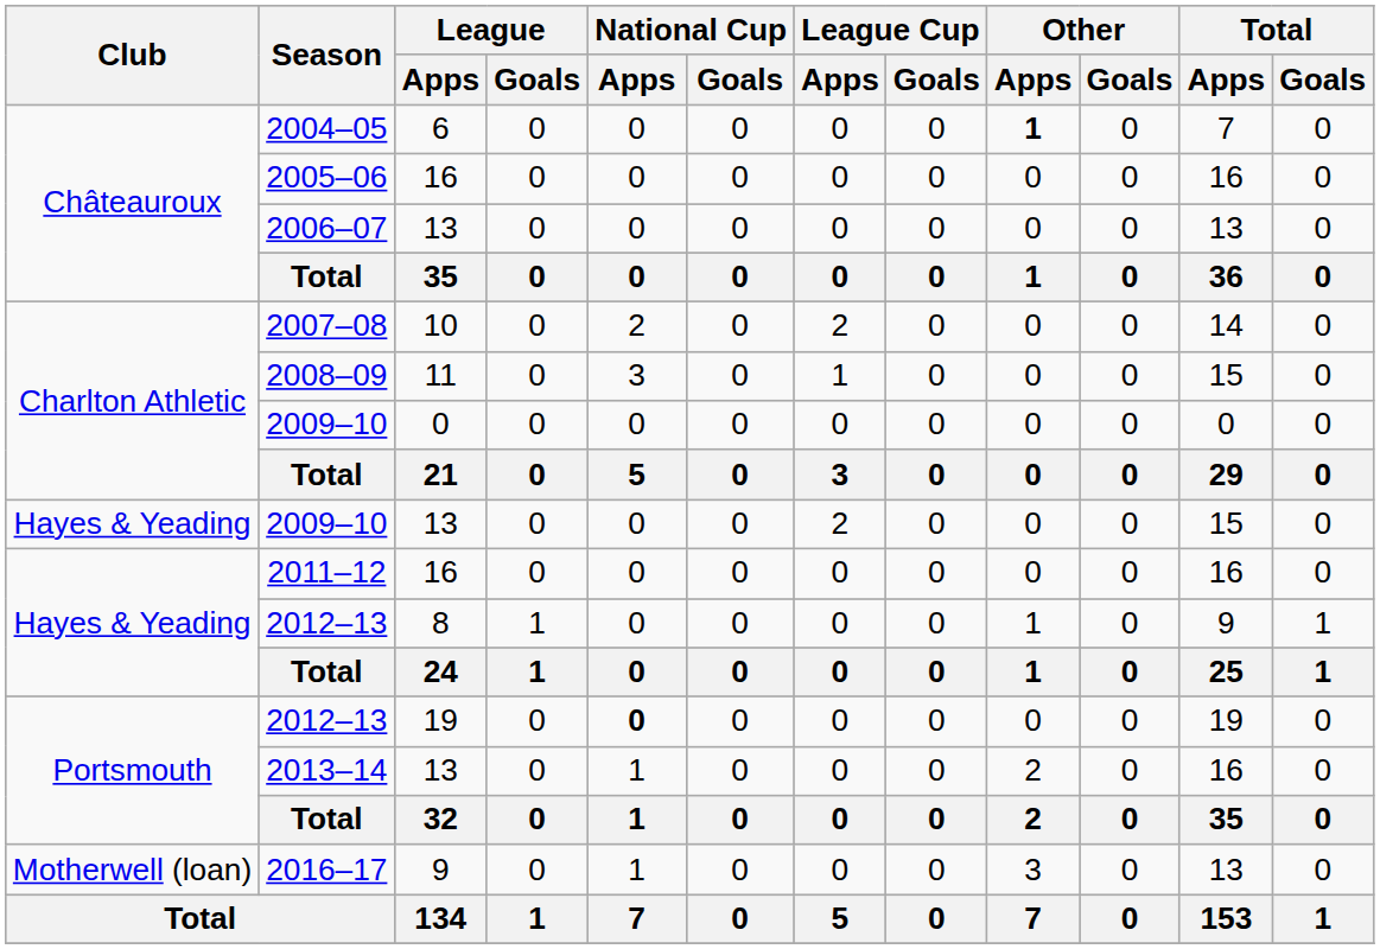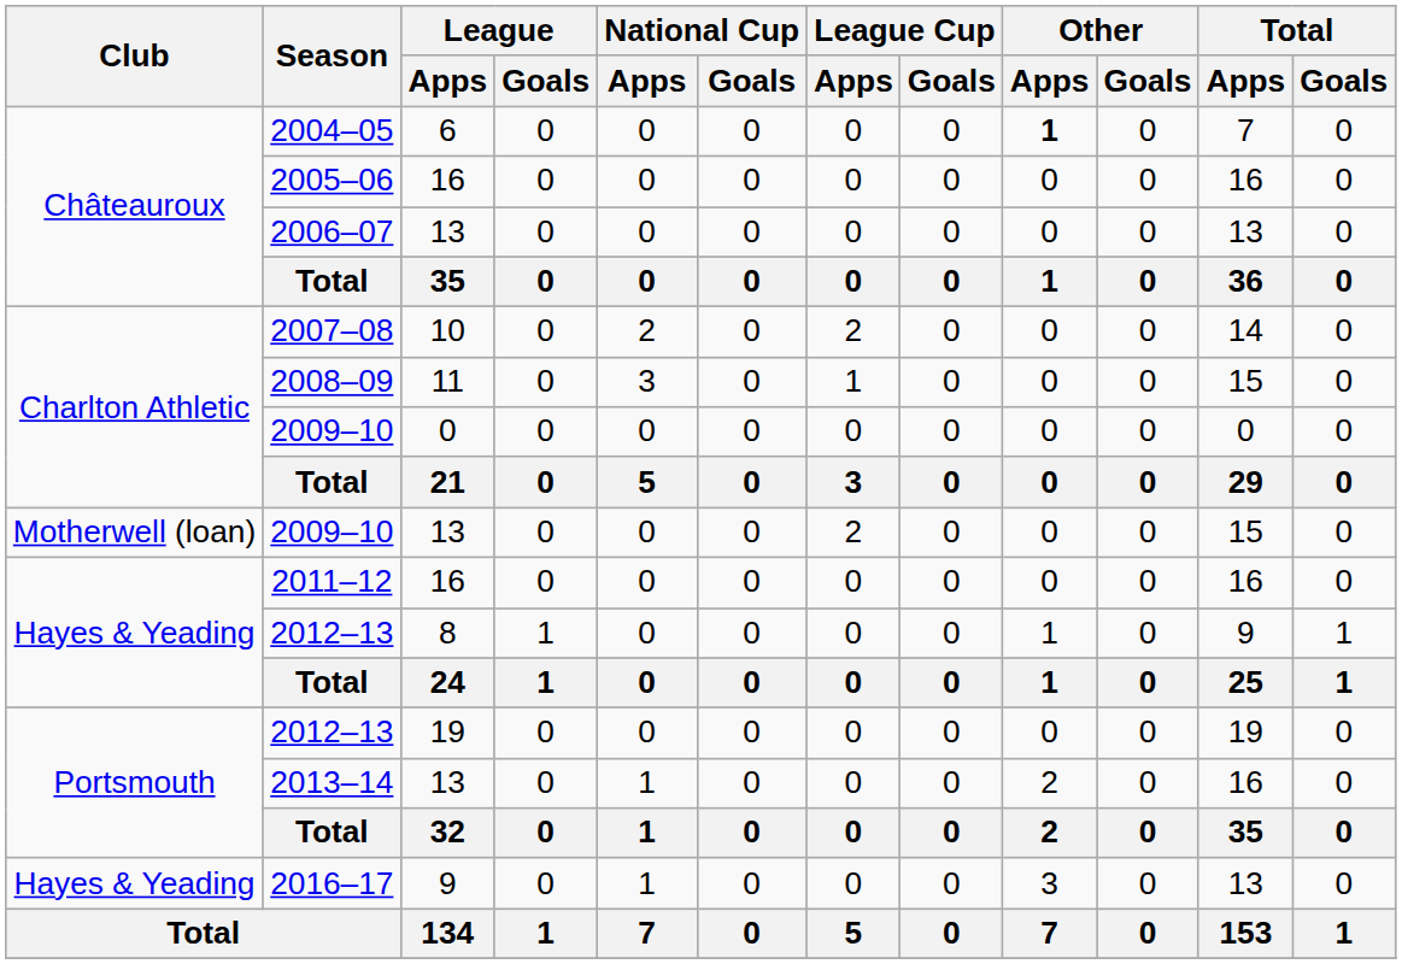2009–10 / 13 | Club: Hayes & Yeading -> Motherwell (loan)
2012–13 / 19 | National Cup / Apps: bold -> normal
2016–17 | Club: Motherwell (loan) -> Hayes & Yeading
